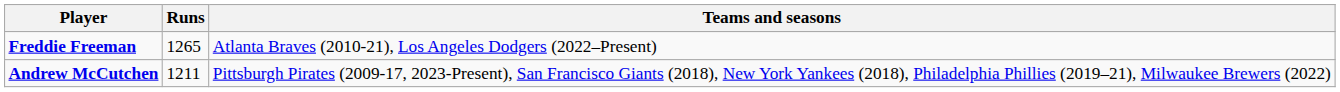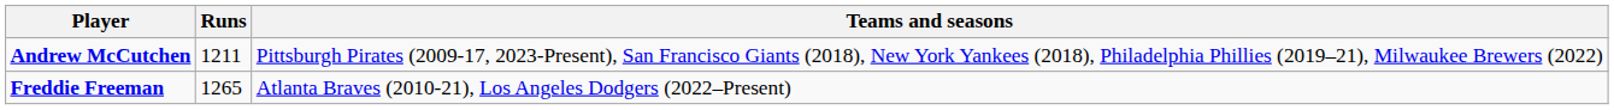rows swapped: Freddie Freeman <-> Andrew McCutchen
